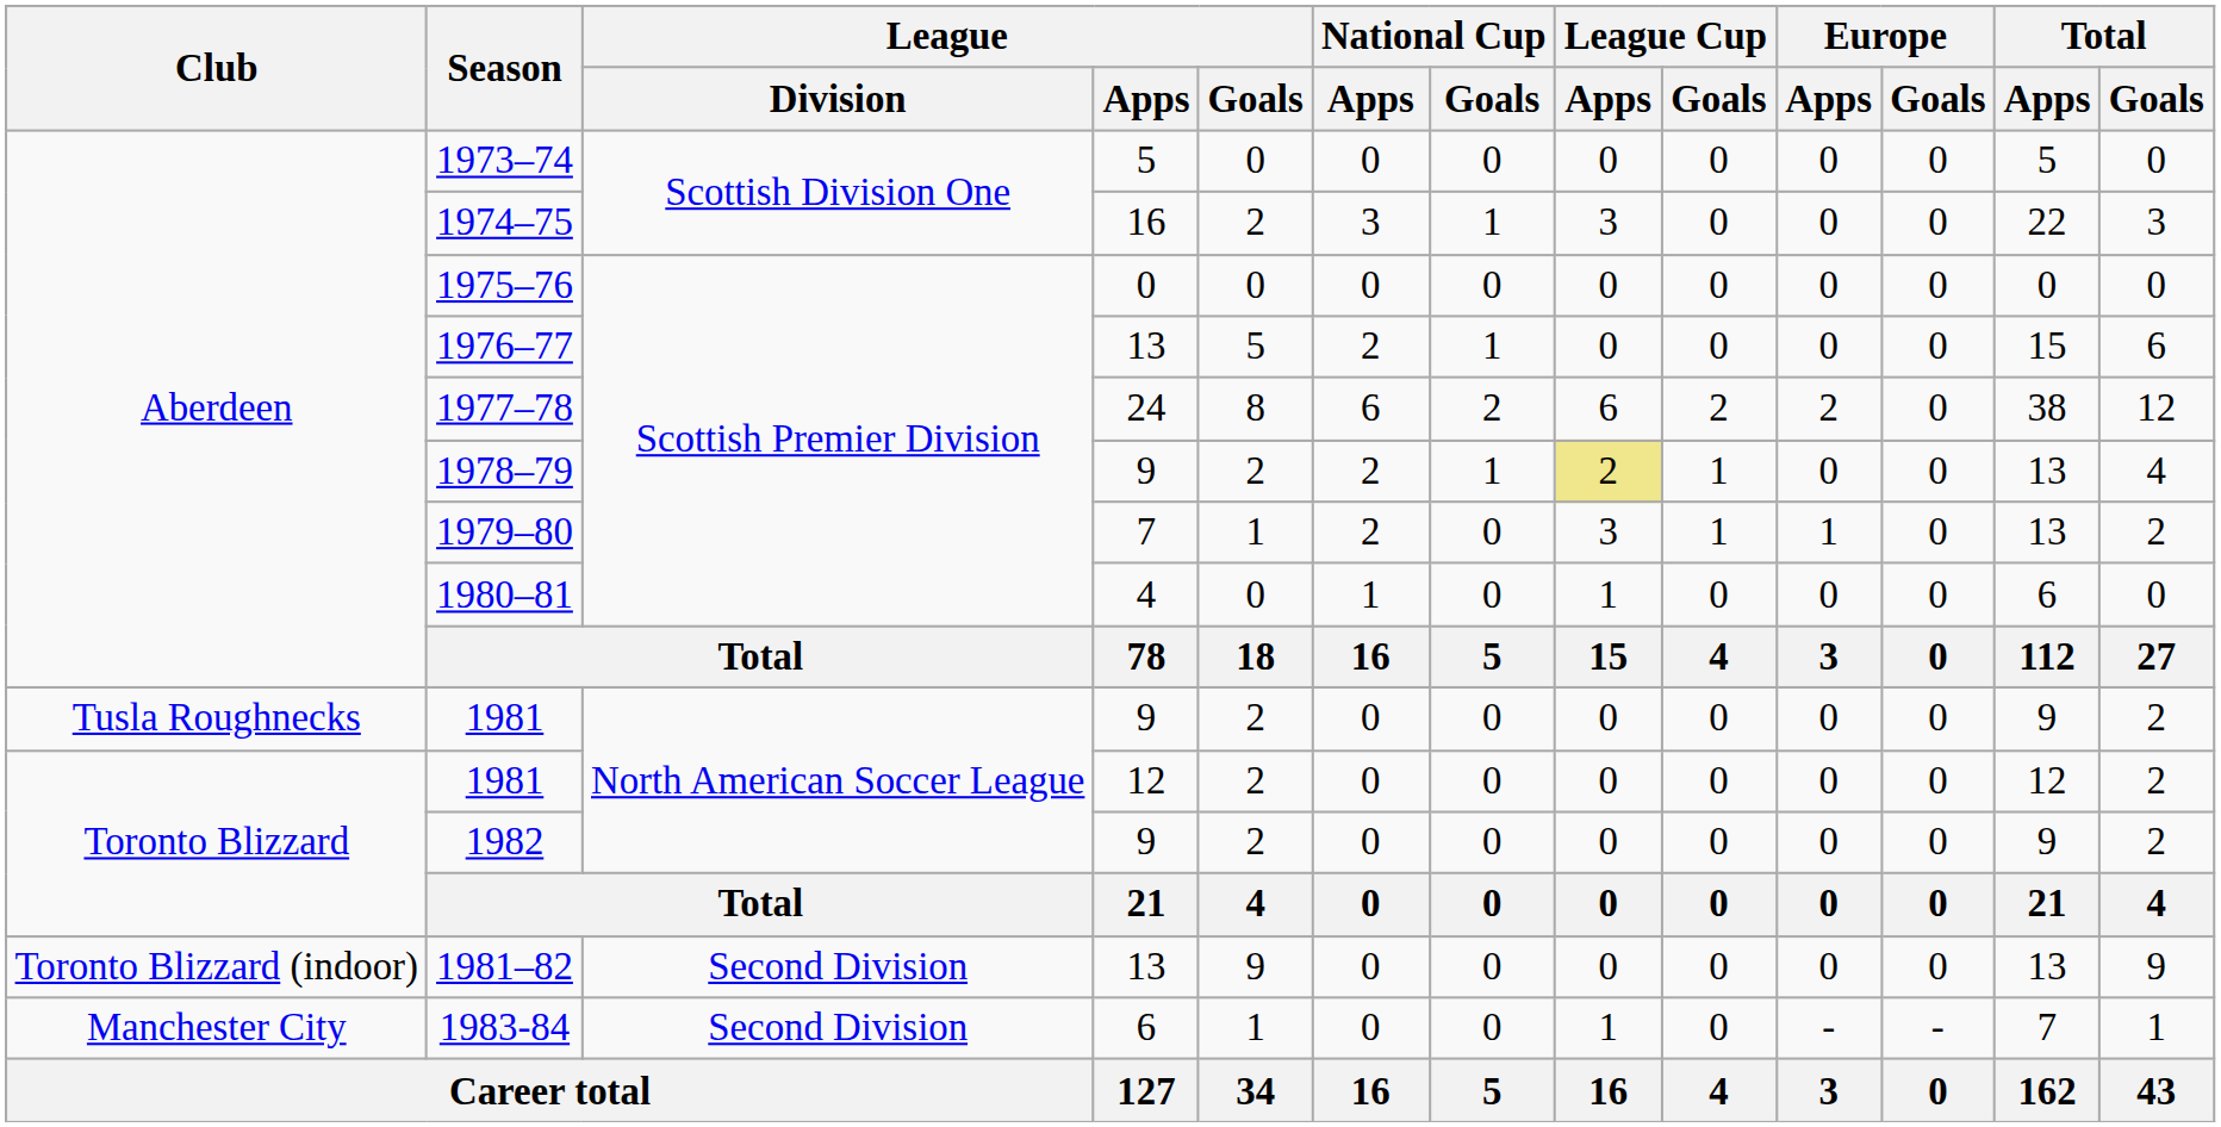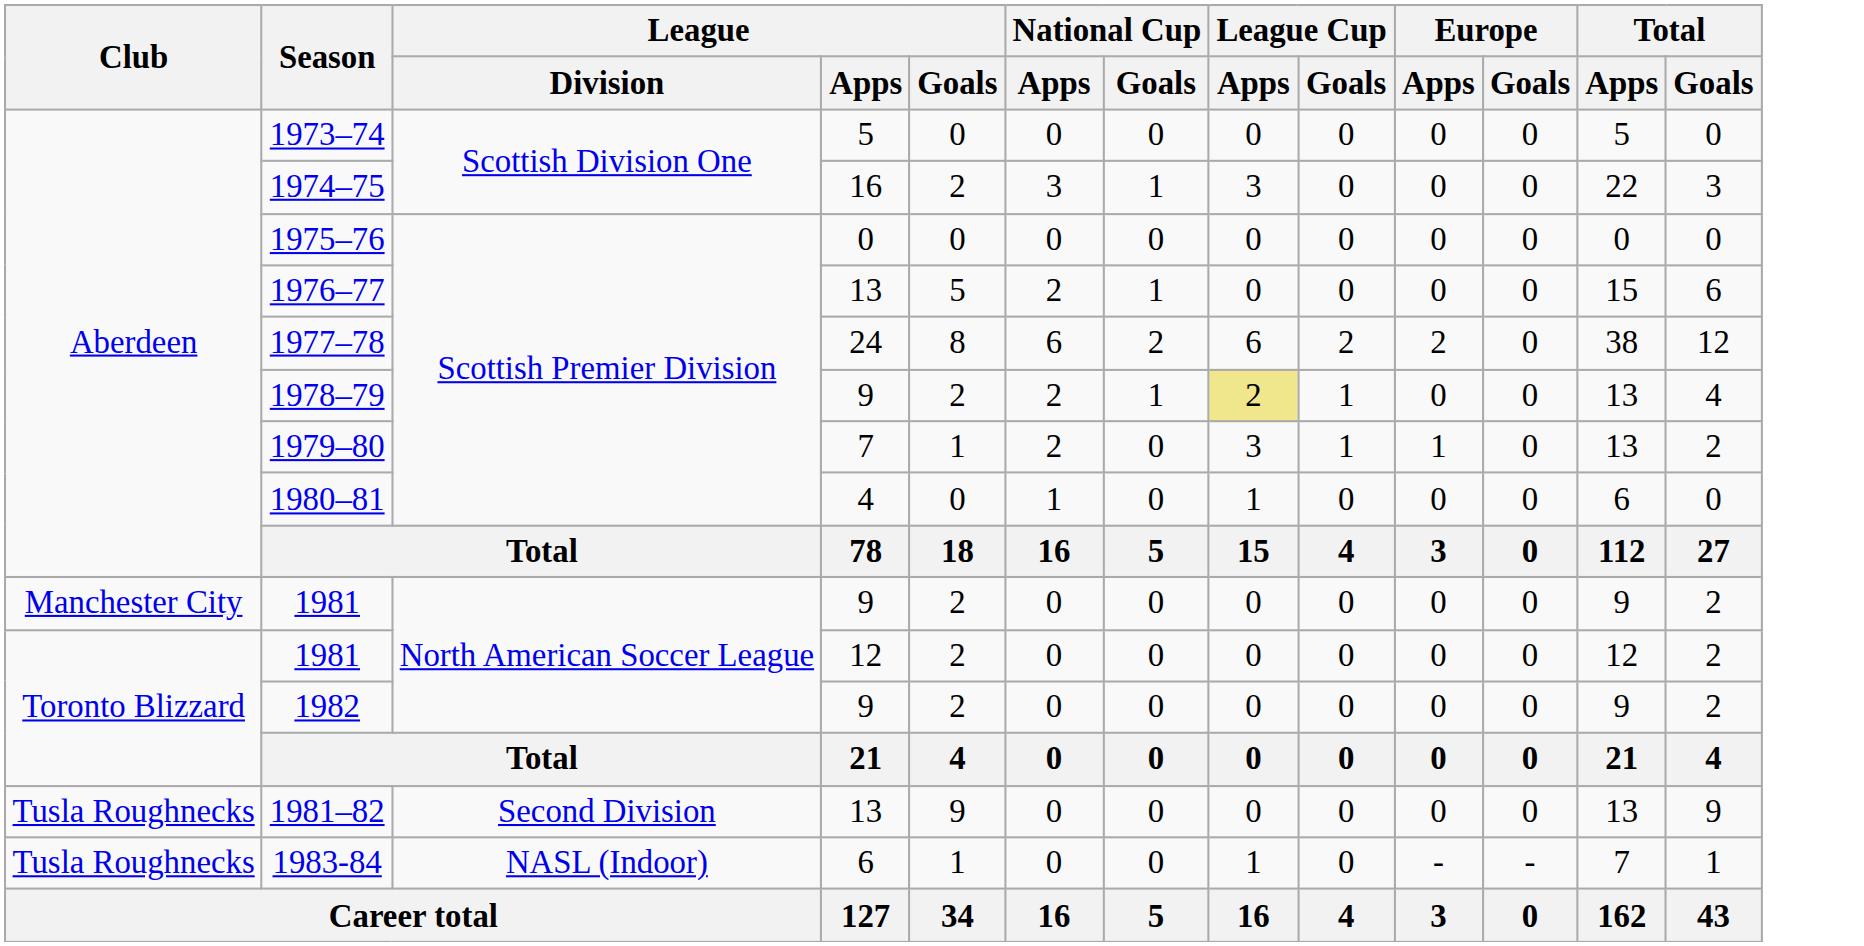1981 / 9 | Club: Tusla Roughnecks -> Manchester City
1981–82 | Club: Toronto Blizzard (indoor) -> Tusla Roughnecks
1983-84 | Club: Manchester City -> Tusla Roughnecks
1983-84 | League / Division: Second Division -> NASL (Indoor)
